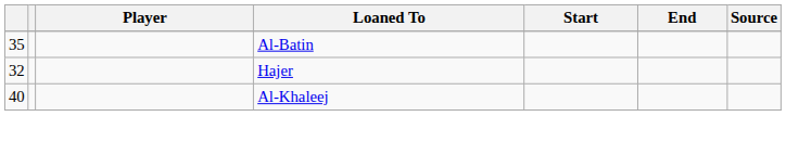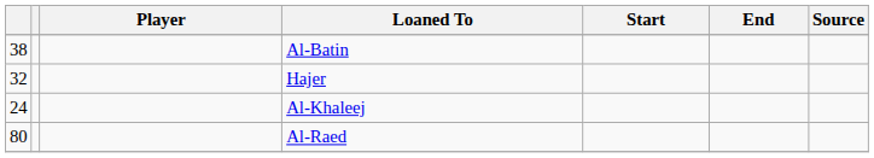Al-Batin | column 1: 35 -> 38
Al-Khaleej | column 1: 40 -> 24
+ row: 80 | Al-Raed
